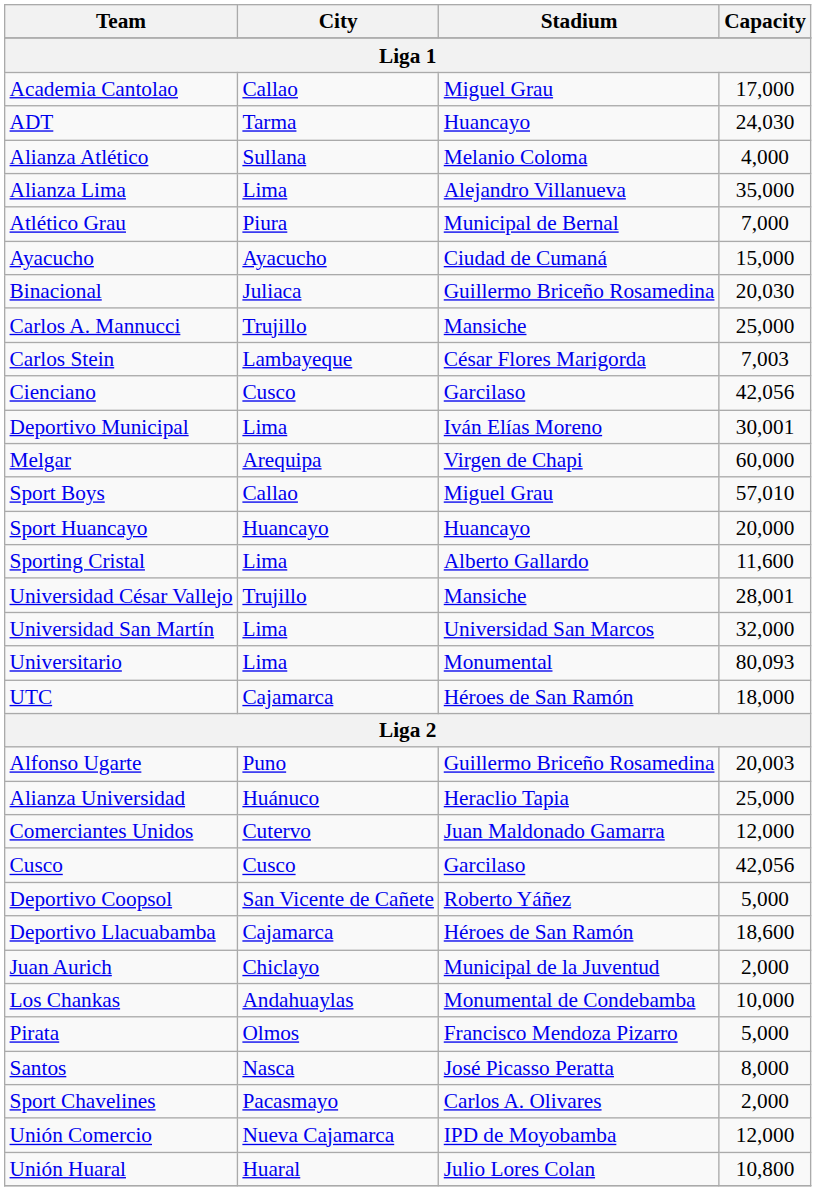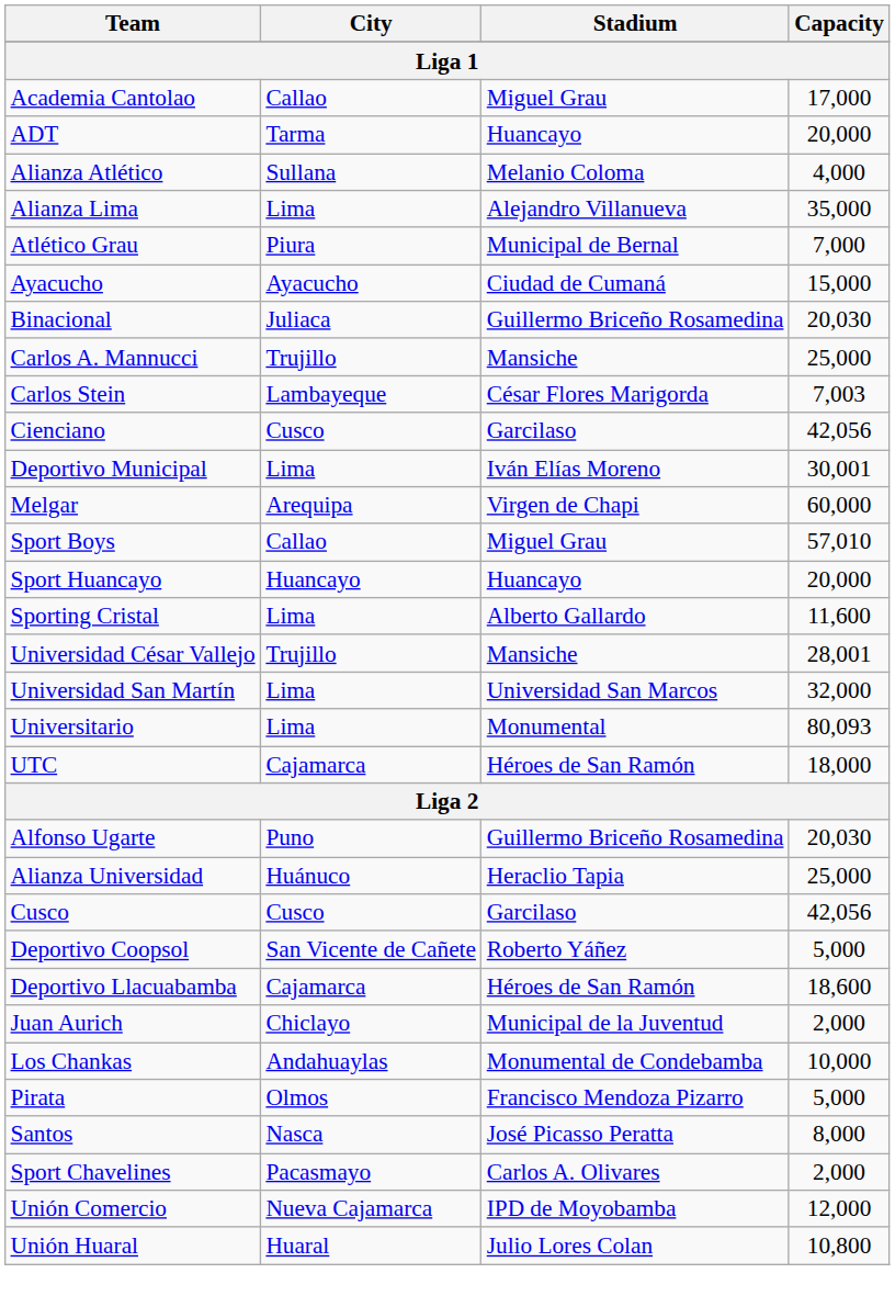ADT | Capacity: 24,030 -> 20,000
Alfonso Ugarte | Capacity: 20,003 -> 20,030
- row: Comerciantes Unidos | Cutervo | Juan Maldonado Gamarra | 12,000
